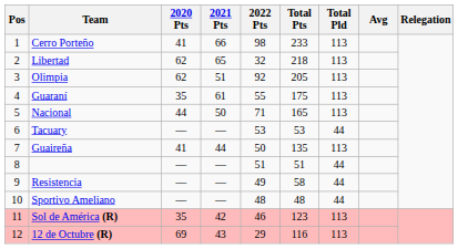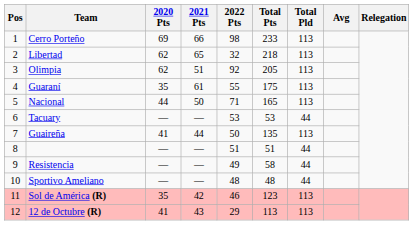Cerro Porteño | 2020 Pts: 41 -> 69
12 de Octubre (R) | 2020 Pts: 69 -> 41
12 de Octubre (R) | Total Pts: 116 -> 113
